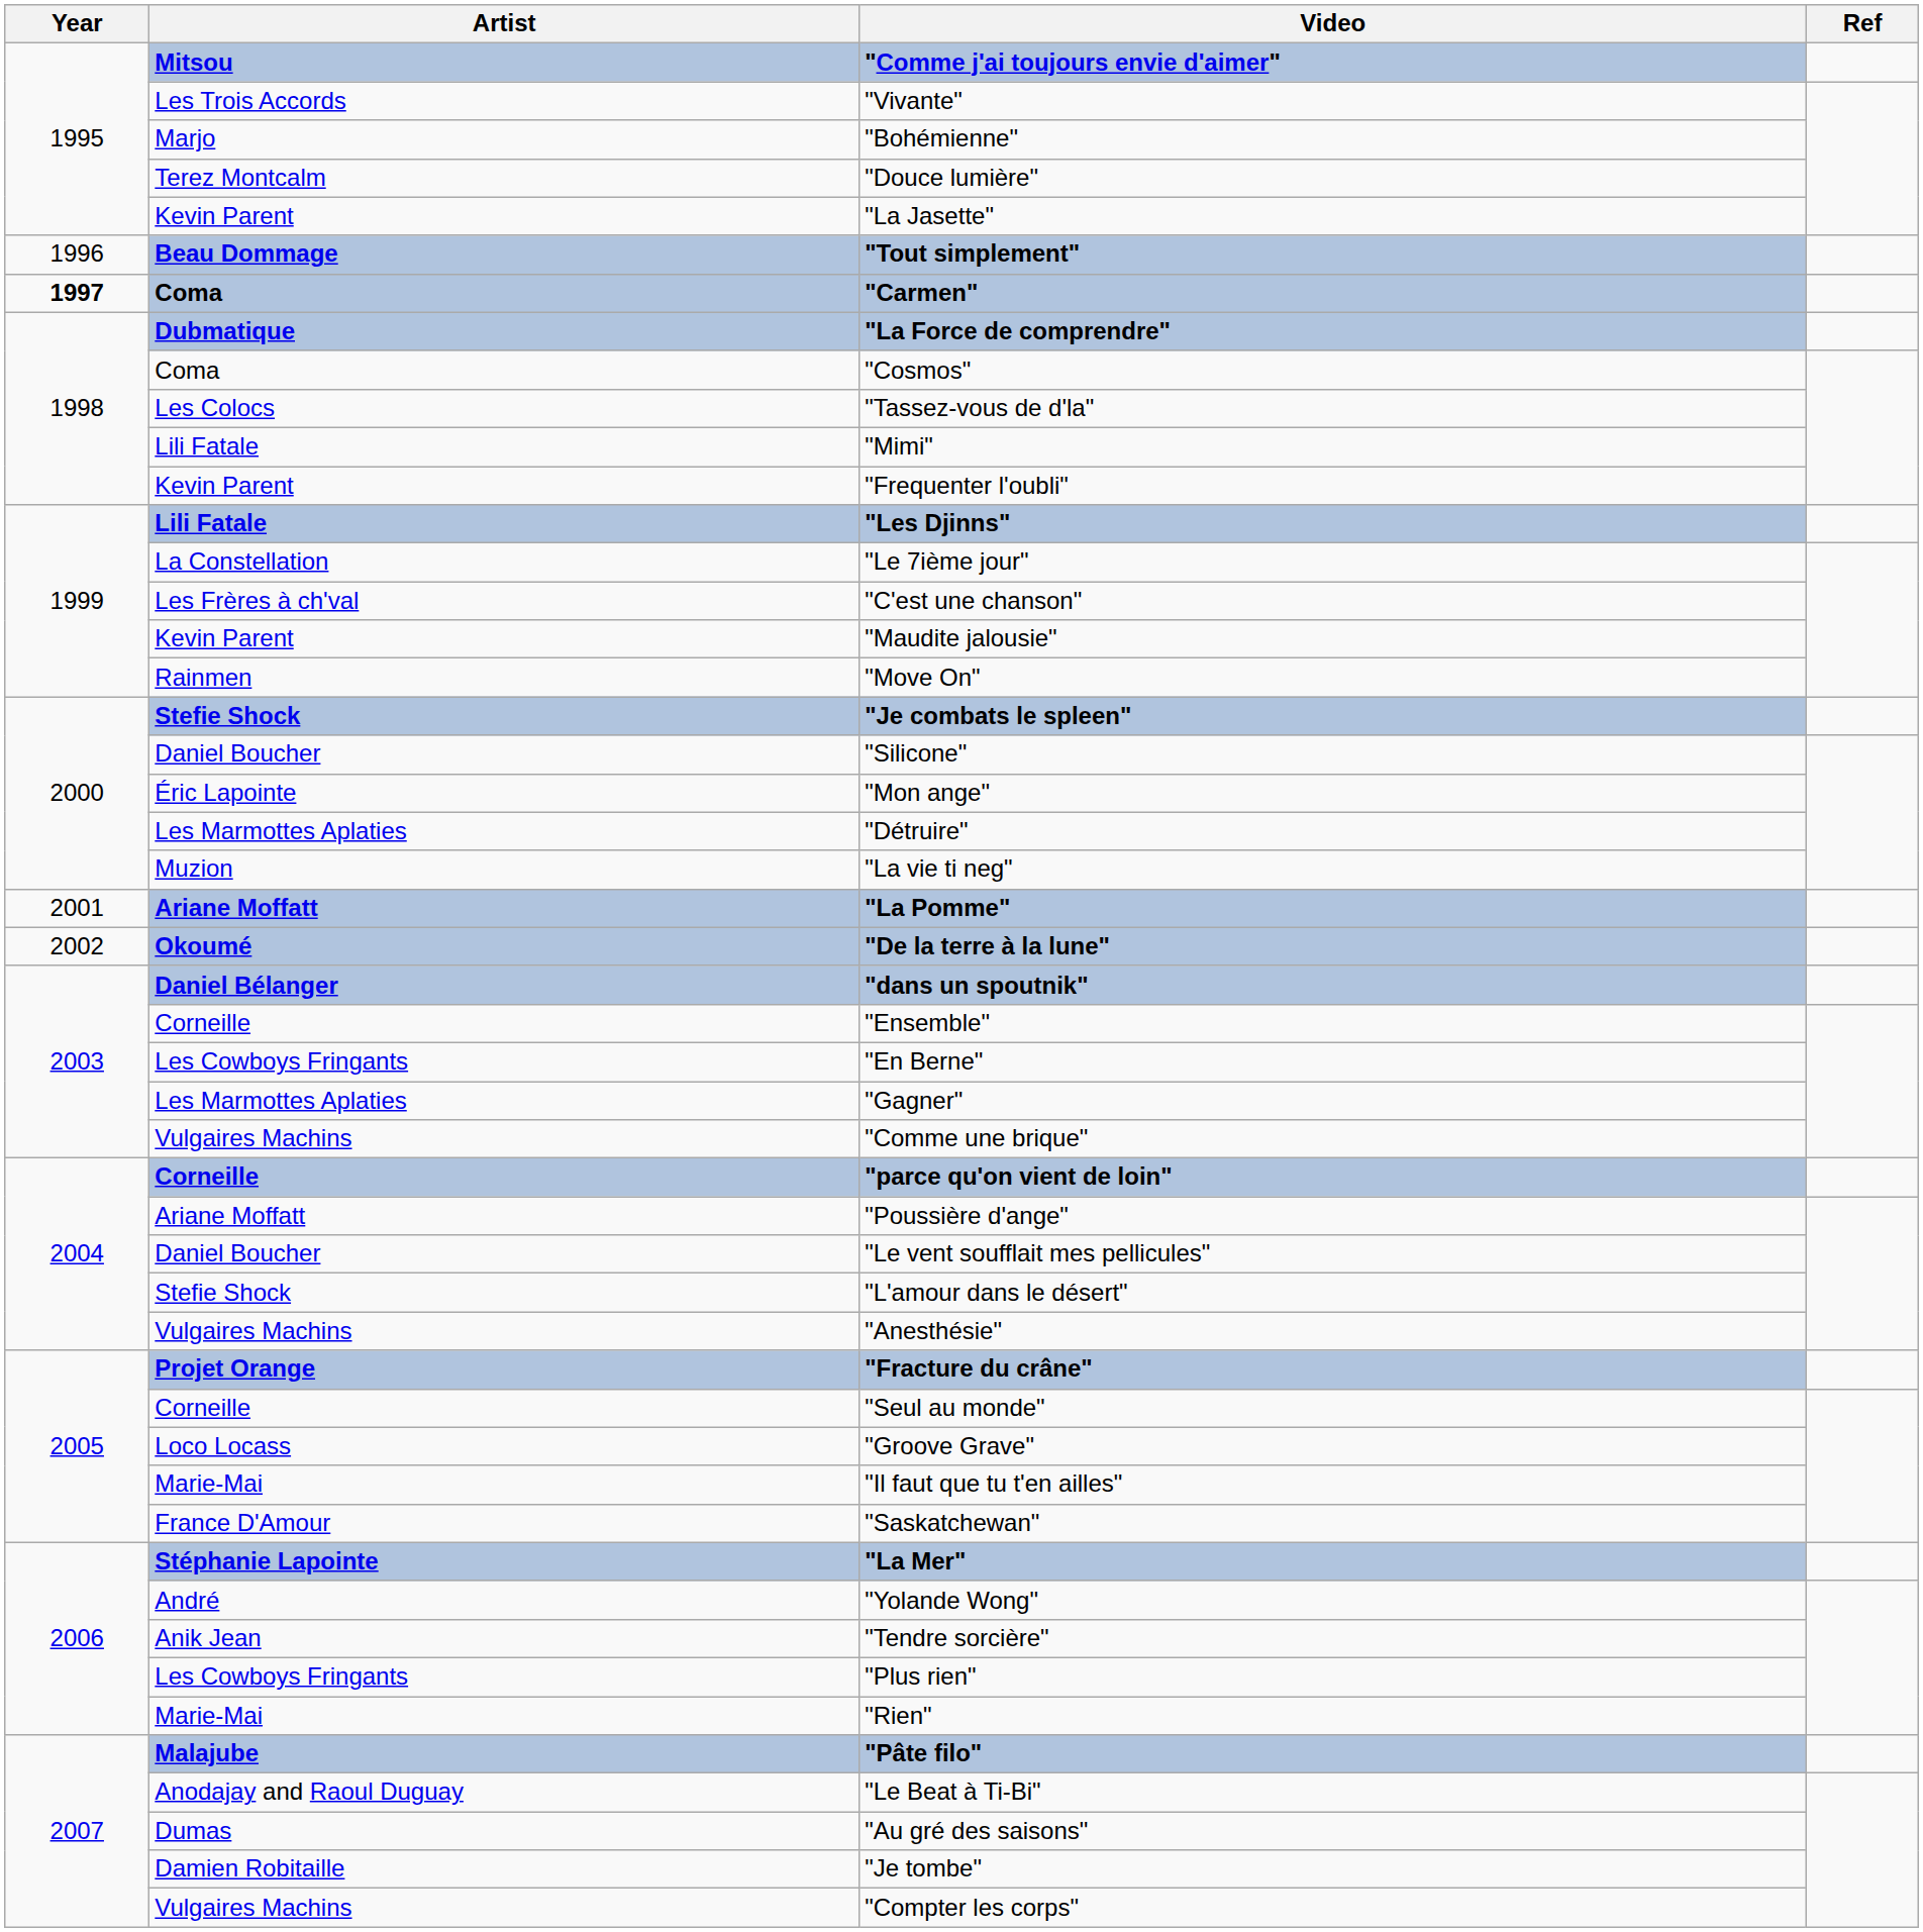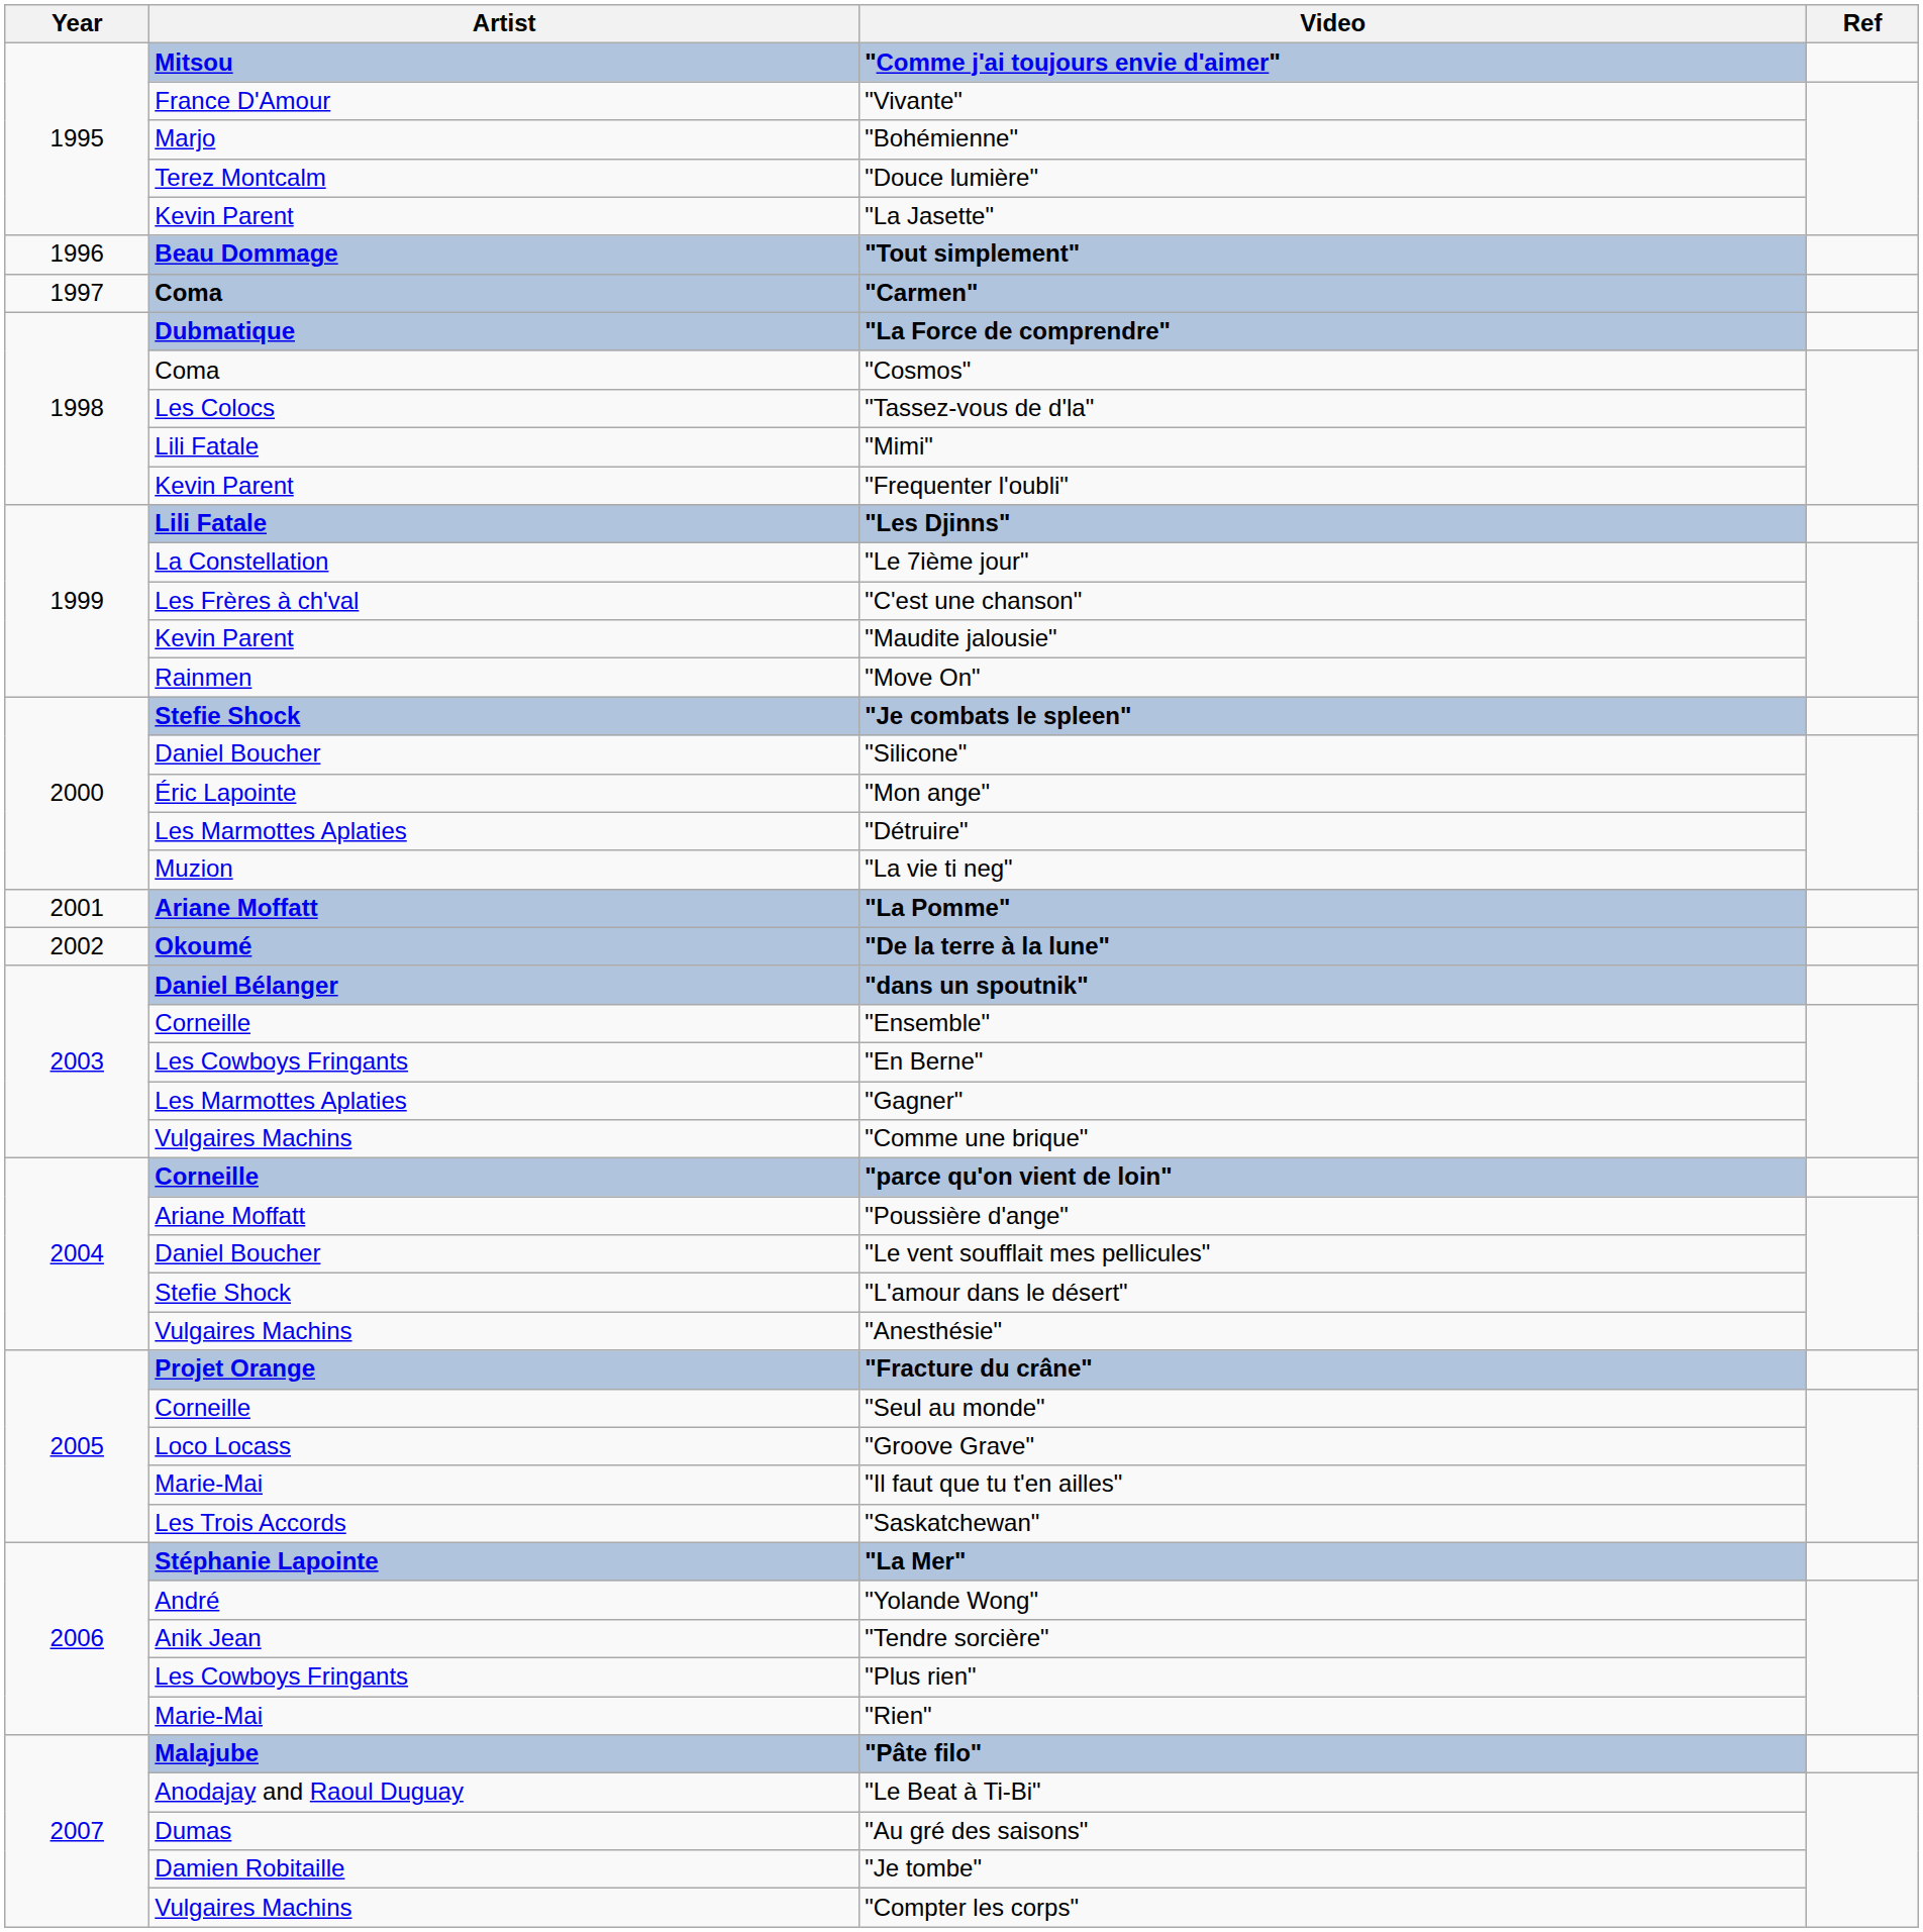"Vivante" | Artist: Les Trois Accords -> France D'Amour
"Carmen" | Year: bold -> normal
"Saskatchewan" | Artist: France D'Amour -> Les Trois Accords
